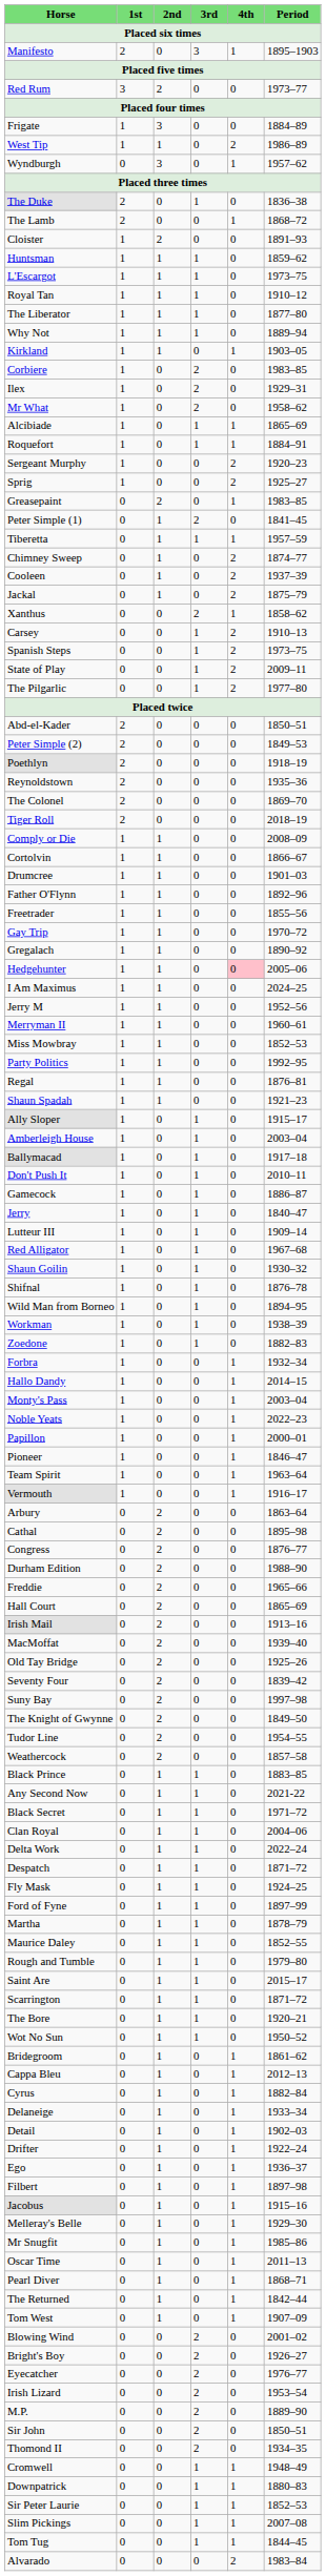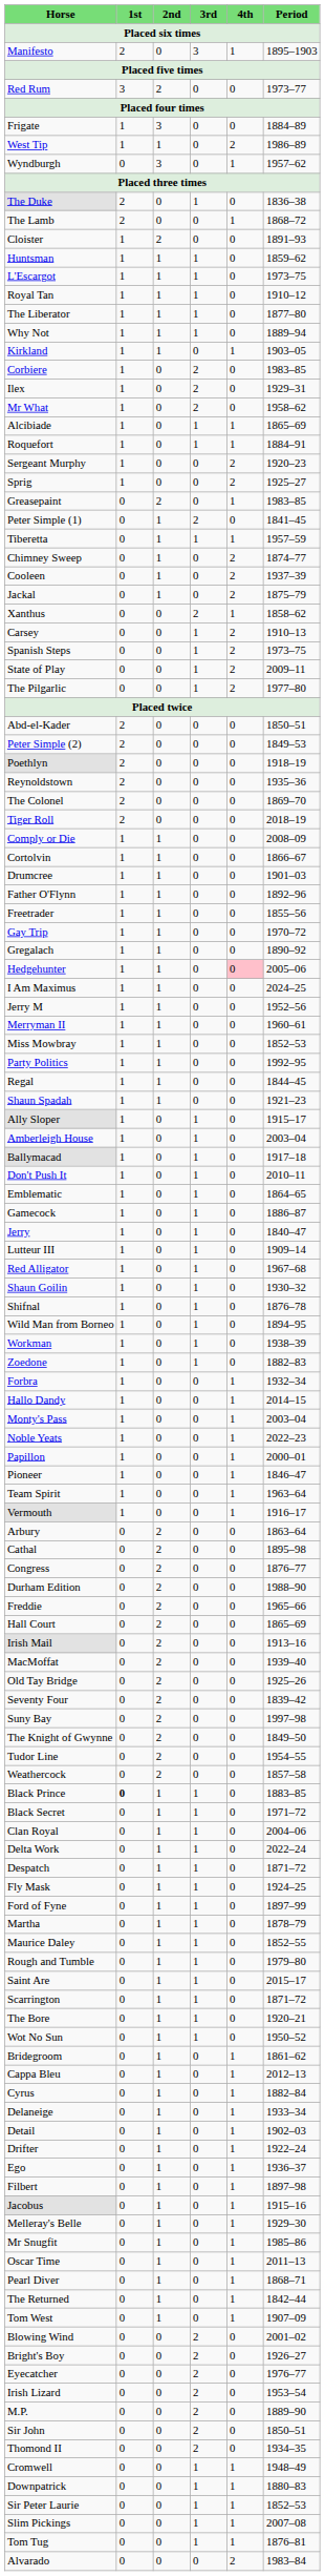Regal | Period: 1876–81 -> 1844–45
+ row: Emblematic | 1 | 0 | 1 | 0 | 1864–65
Black Prince | 1st: normal -> bold
- row: Any Second Now | 0 | 1 | 1 | 0 | 2021-22
Tom Tug | Period: 1844–45 -> 1876–81
